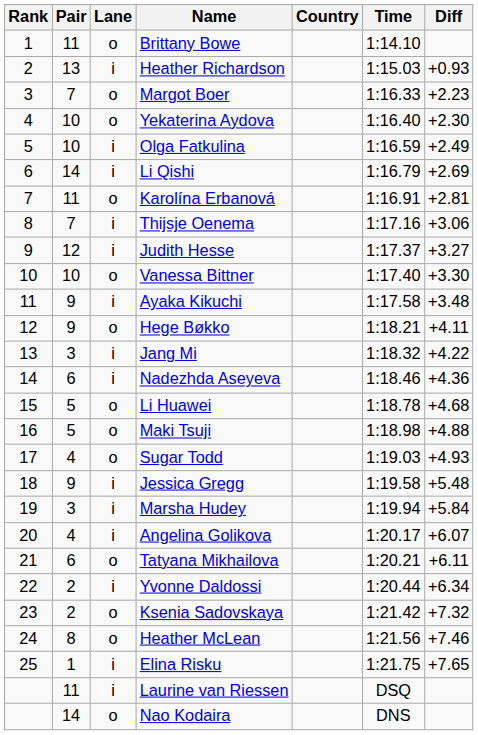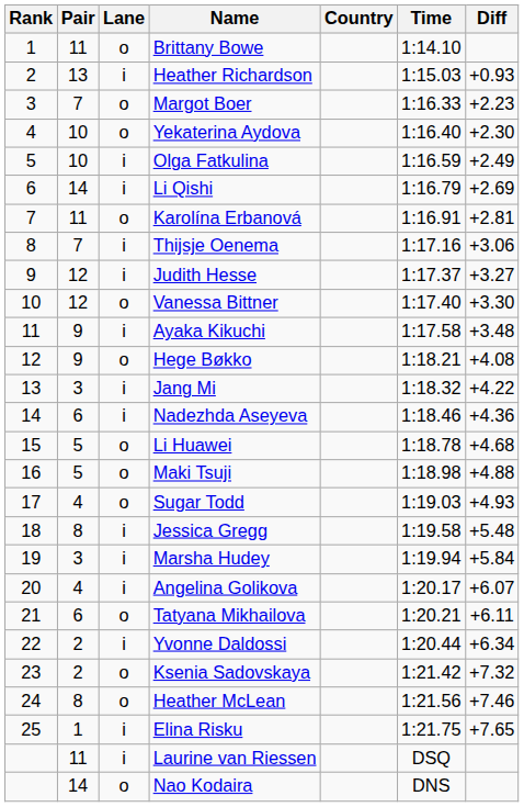Vanessa Bittner | Pair: 10 -> 12
Hege Bøkko | Diff: +4.11 -> +4.08
Jessica Gregg | Pair: 9 -> 8
